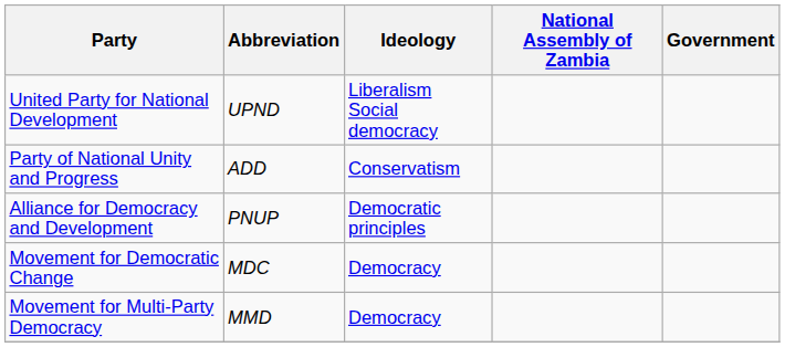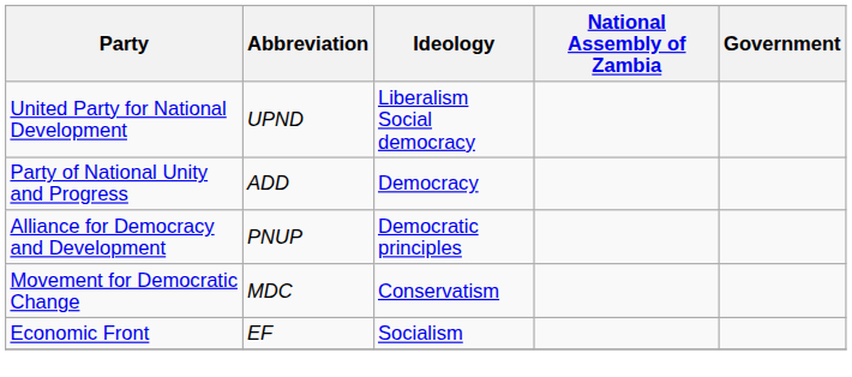Party of National Unity and Progress | Ideology: Conservatism -> Democracy
Movement for Democratic Change | Ideology: Democracy -> Conservatism
+ row: Economic Front | EF | Socialism
- row: Movement for Multi-Party Democracy | MMD | Democracy
